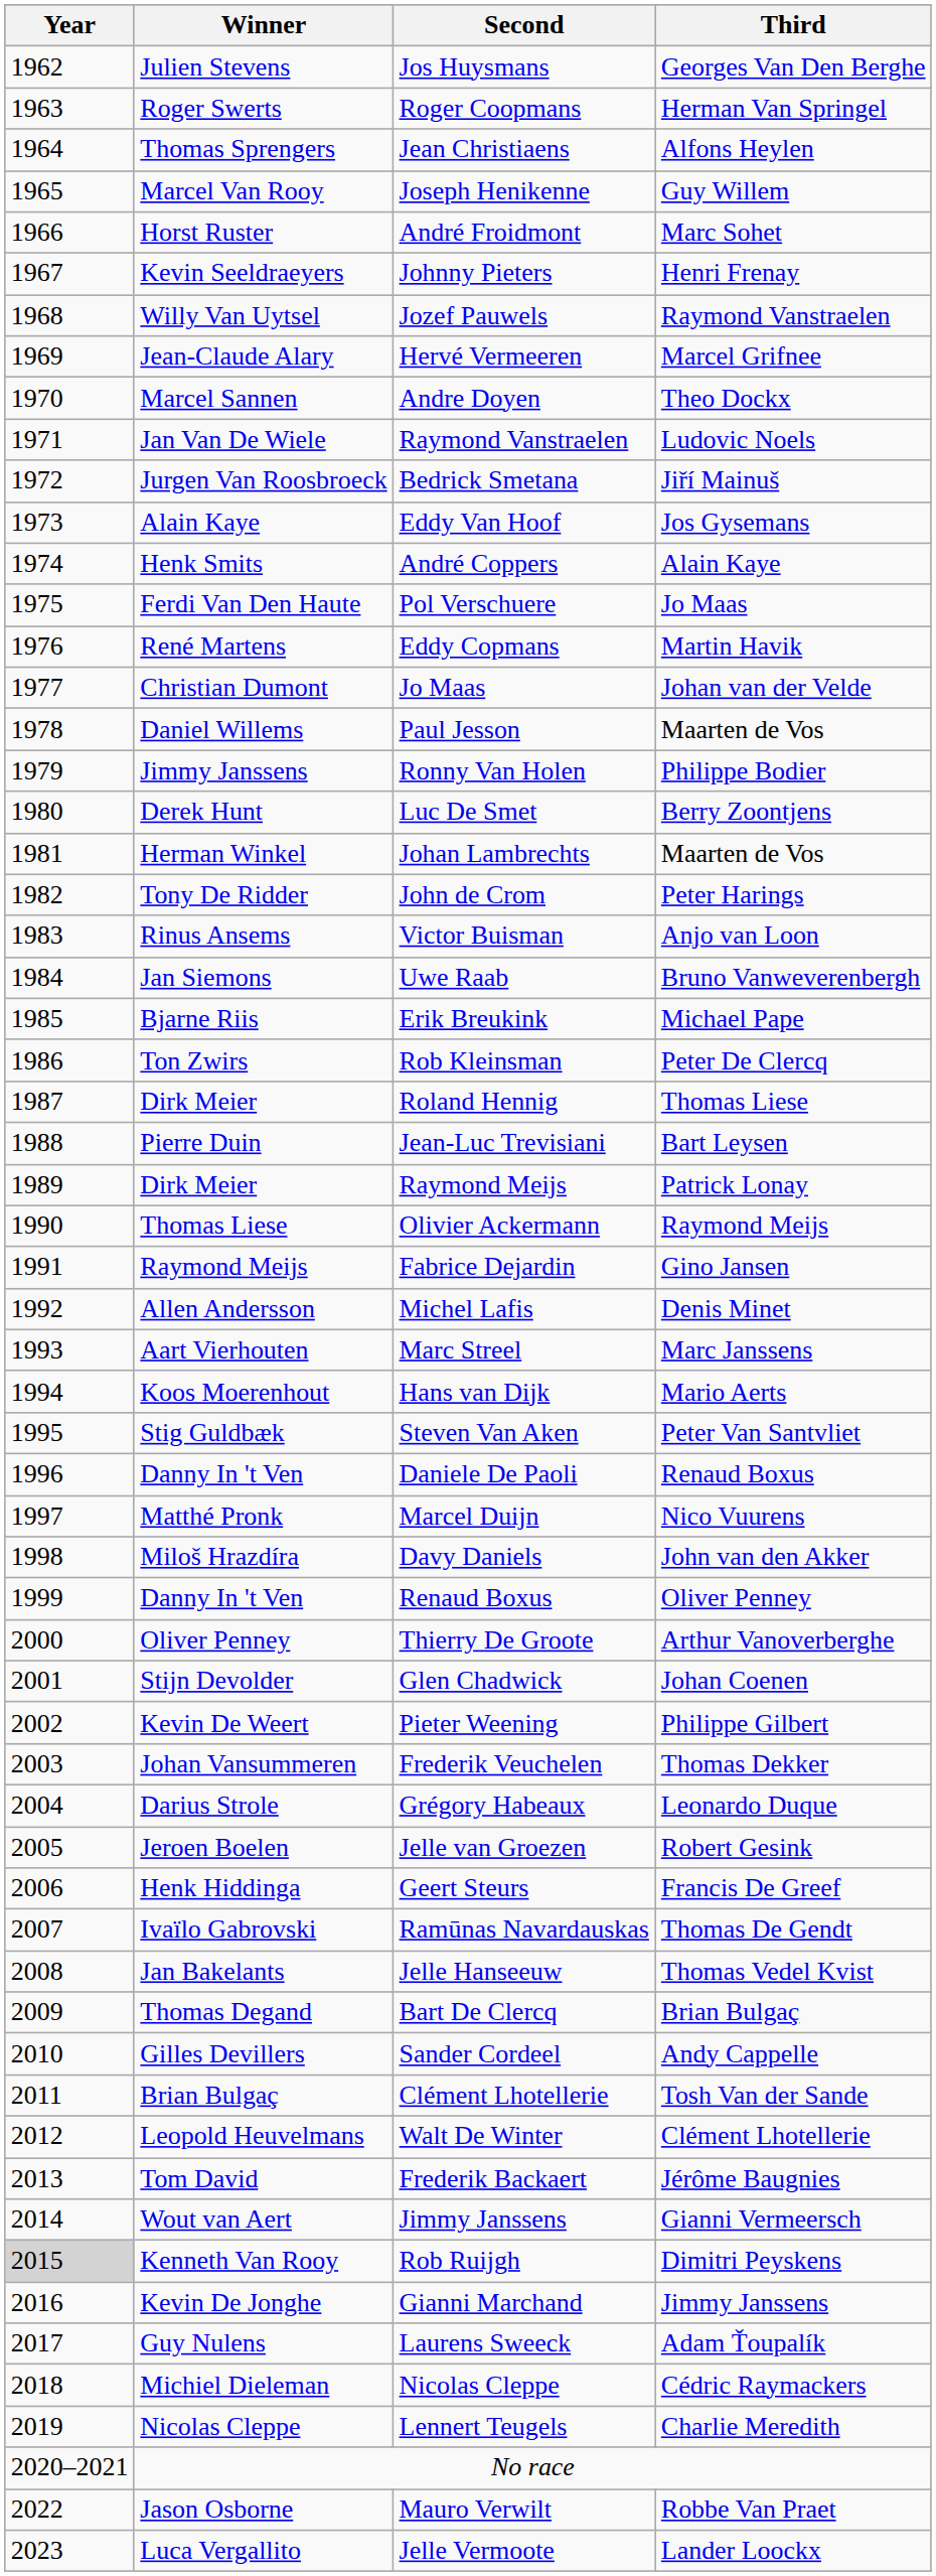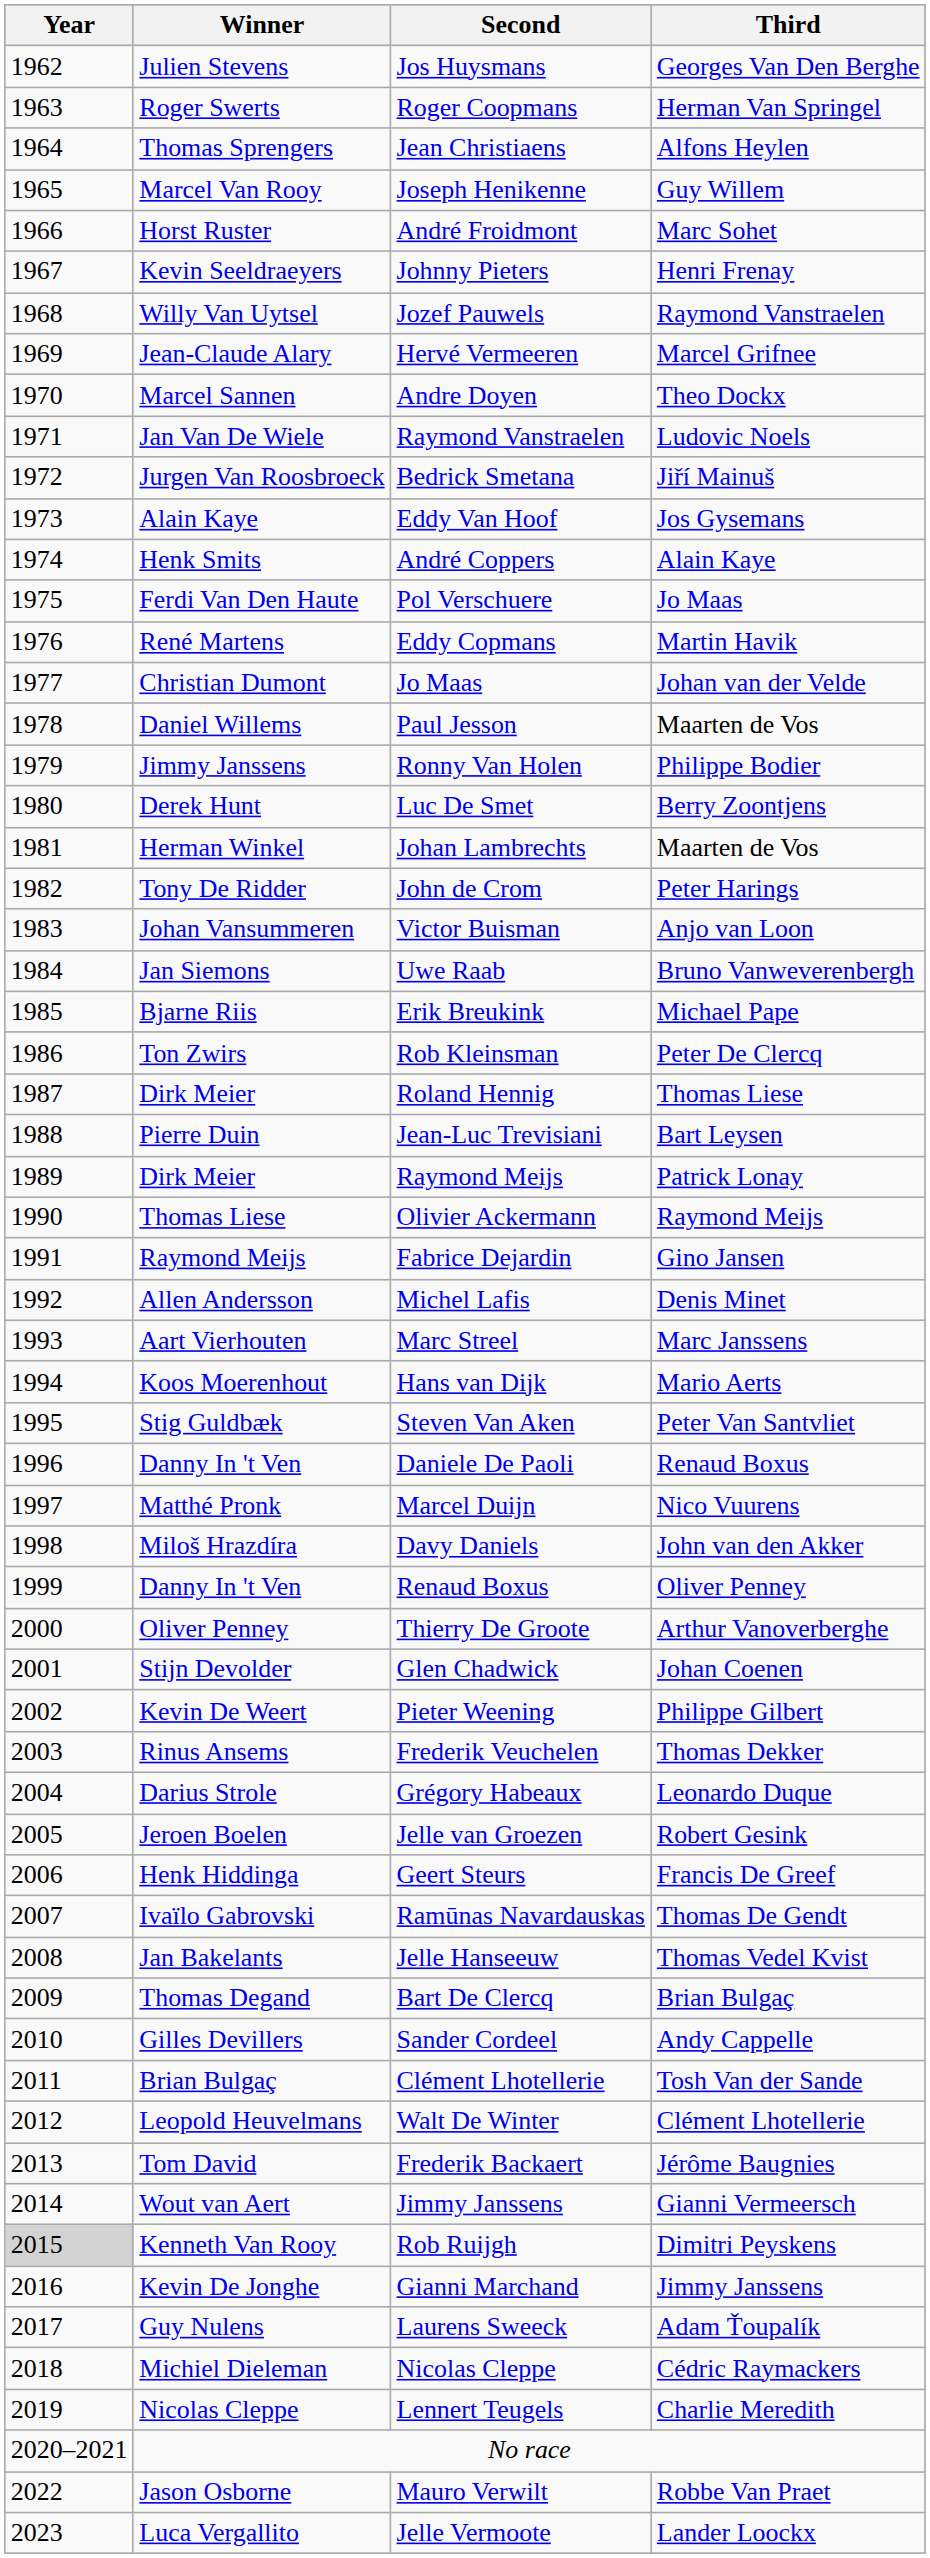Victor Buisman | Winner: Rinus Ansems -> Johan Vansummeren
Frederik Veuchelen | Winner: Johan Vansummeren -> Rinus Ansems
